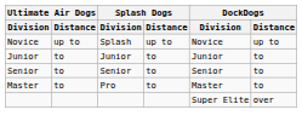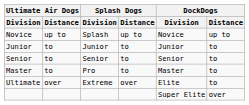+ row: Ultimate | over | Extreme | over | Elite | to
